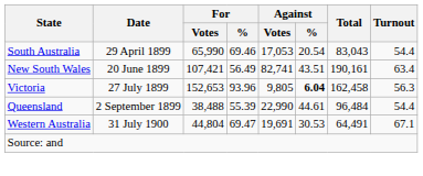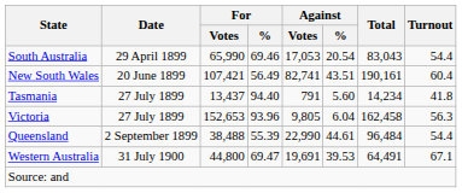New South Wales | Turnout: 63.4 -> 60.4
+ row: Tasmania | 27 July 1899 | 13,437 | 94.40 | 791 | 5.60 | 14,234 | 41.8
Victoria | Against / %: bold -> normal
Western Australia | For / Votes: 44,804 -> 44,800
Western Australia | Against / %: 30.53 -> 39.53
